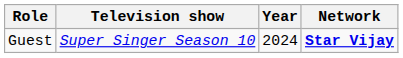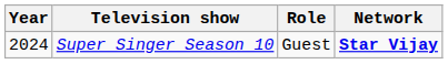columns swapped: Year <-> Role
